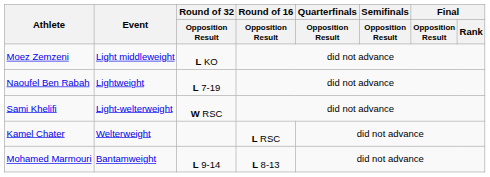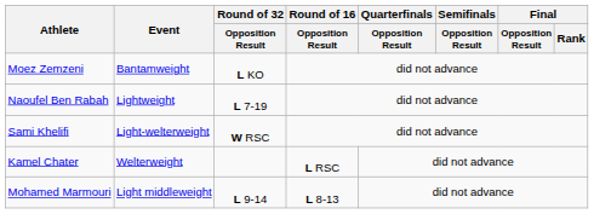Moez Zemzeni | Event: Light middleweight -> Bantamweight
Mohamed Marmouri | Event: Bantamweight -> Light middleweight
